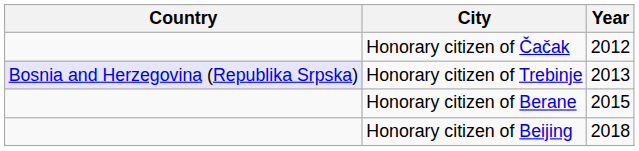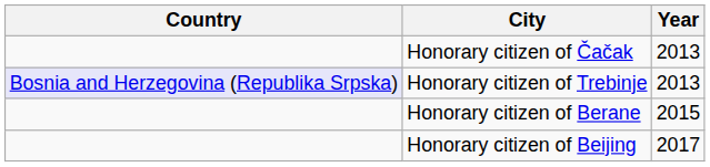Honorary citizen of Čačak | Year: 2012 -> 2013
Honorary citizen of Beijing | Year: 2018 -> 2017
